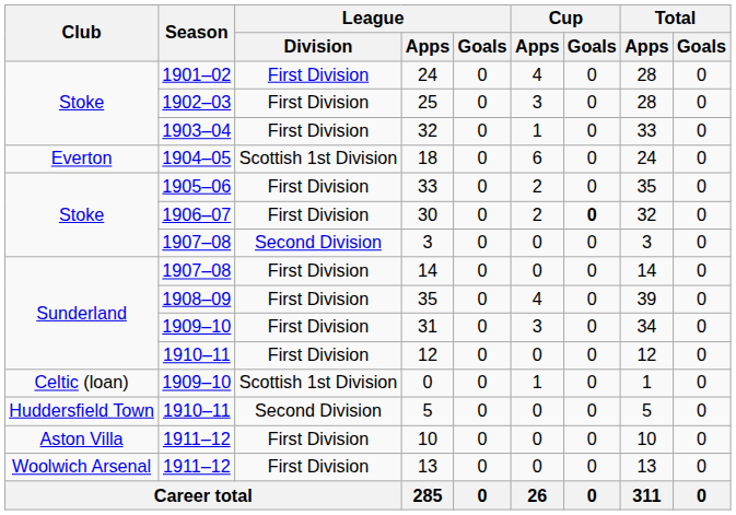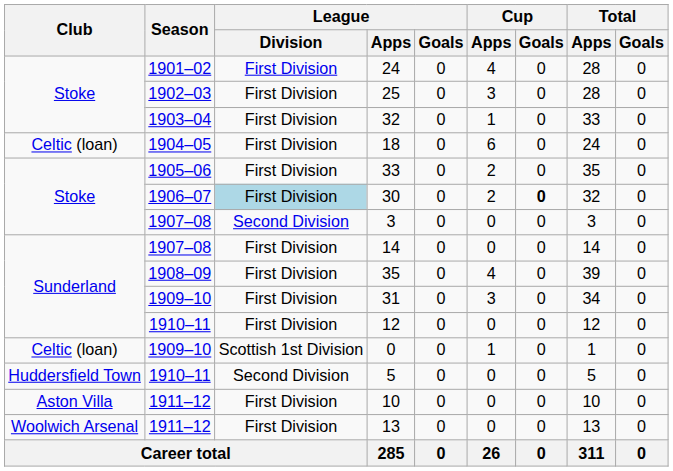18 | Club: Everton -> Celtic (loan)
18 | League / Division: Scottish 1st Division -> First Division
30 | League / Division: no background -> lightblue background
